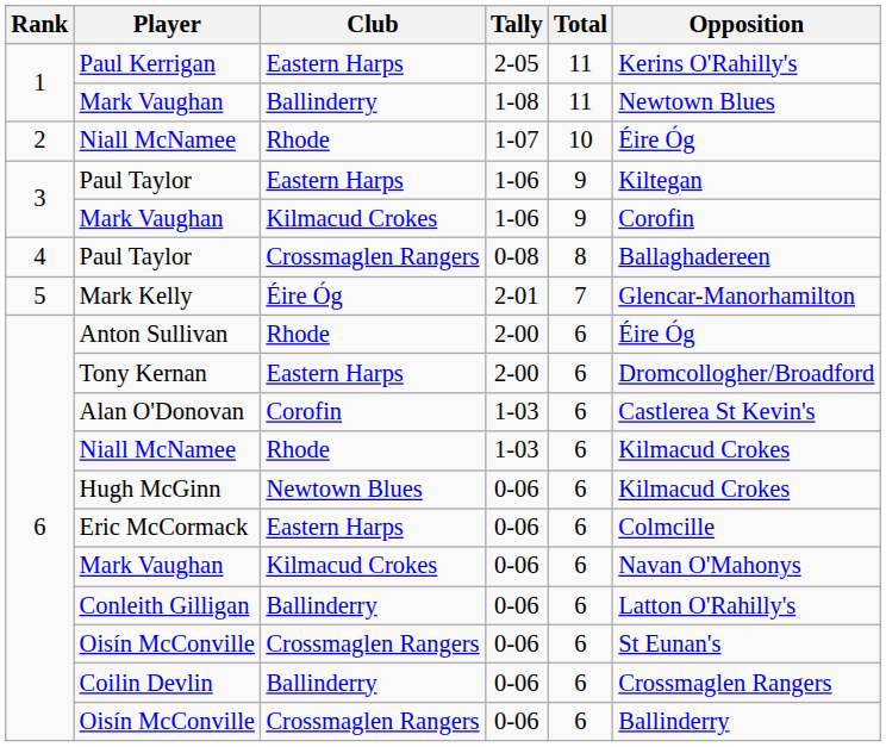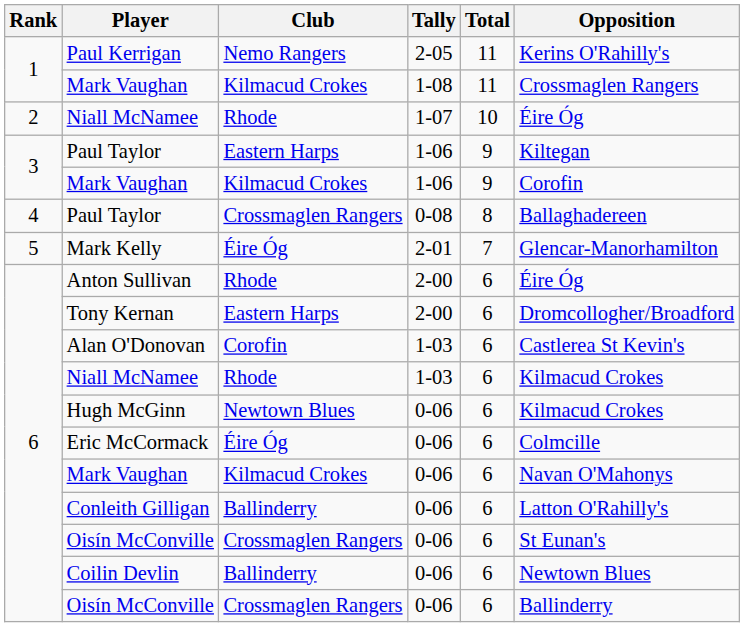Paul Kerrigan | Club: Eastern Harps -> Nemo Rangers
Mark Vaughan / 1-08 | Club: Ballinderry -> Kilmacud Crokes
Mark Vaughan / 1-08 | Opposition: Newtown Blues -> Crossmaglen Rangers
Eric McCormack | Club: Eastern Harps -> Éire Óg
Coilin Devlin | Opposition: Crossmaglen Rangers -> Newtown Blues
